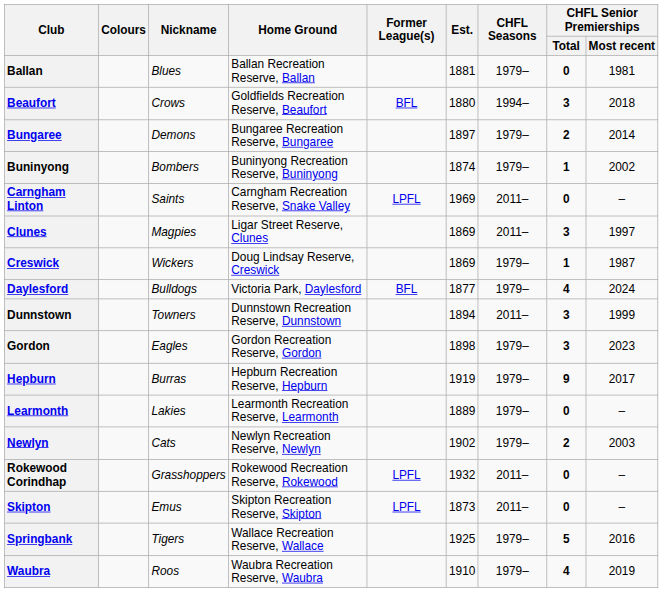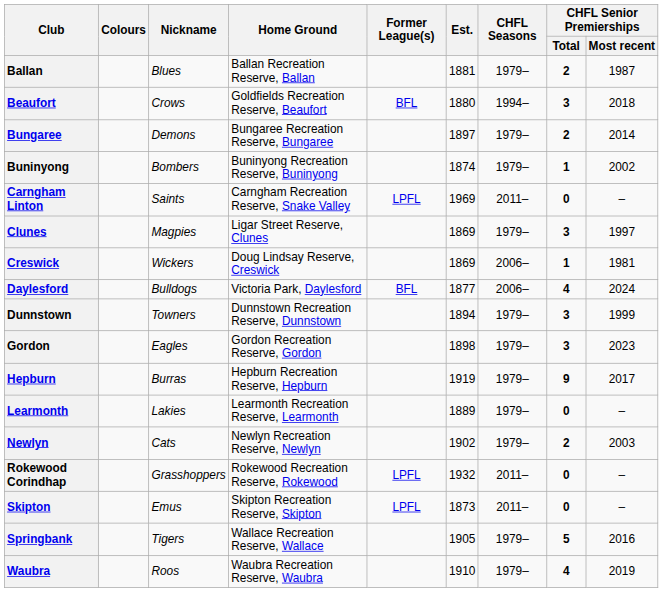Ballan | CHFL Senior Premierships / Total: 0 -> 2
Ballan | CHFL Senior Premierships / Most recent: 1981 -> 1987
Clunes | CHFL Seasons: 2011– -> 1979–
Creswick | CHFL Seasons: 1979– -> 2006–
Creswick | CHFL Senior Premierships / Most recent: 1987 -> 1981
Daylesford | CHFL Seasons: 1979– -> 2006–
Dunnstown | CHFL Seasons: 2011– -> 1979–
Springbank | Est.: 1925 -> 1905
